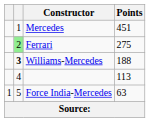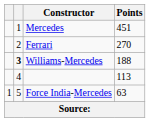Ferrari | column 2: lightgreen background -> no background
Ferrari | Points: 275 -> 270
